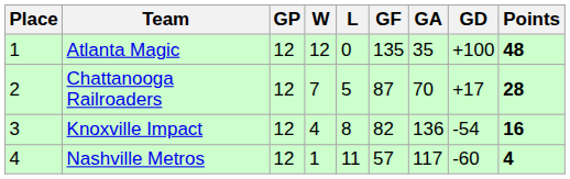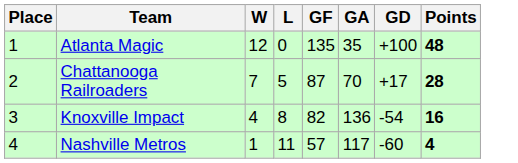- column: GP | 12 | 12 | 12 | 12
